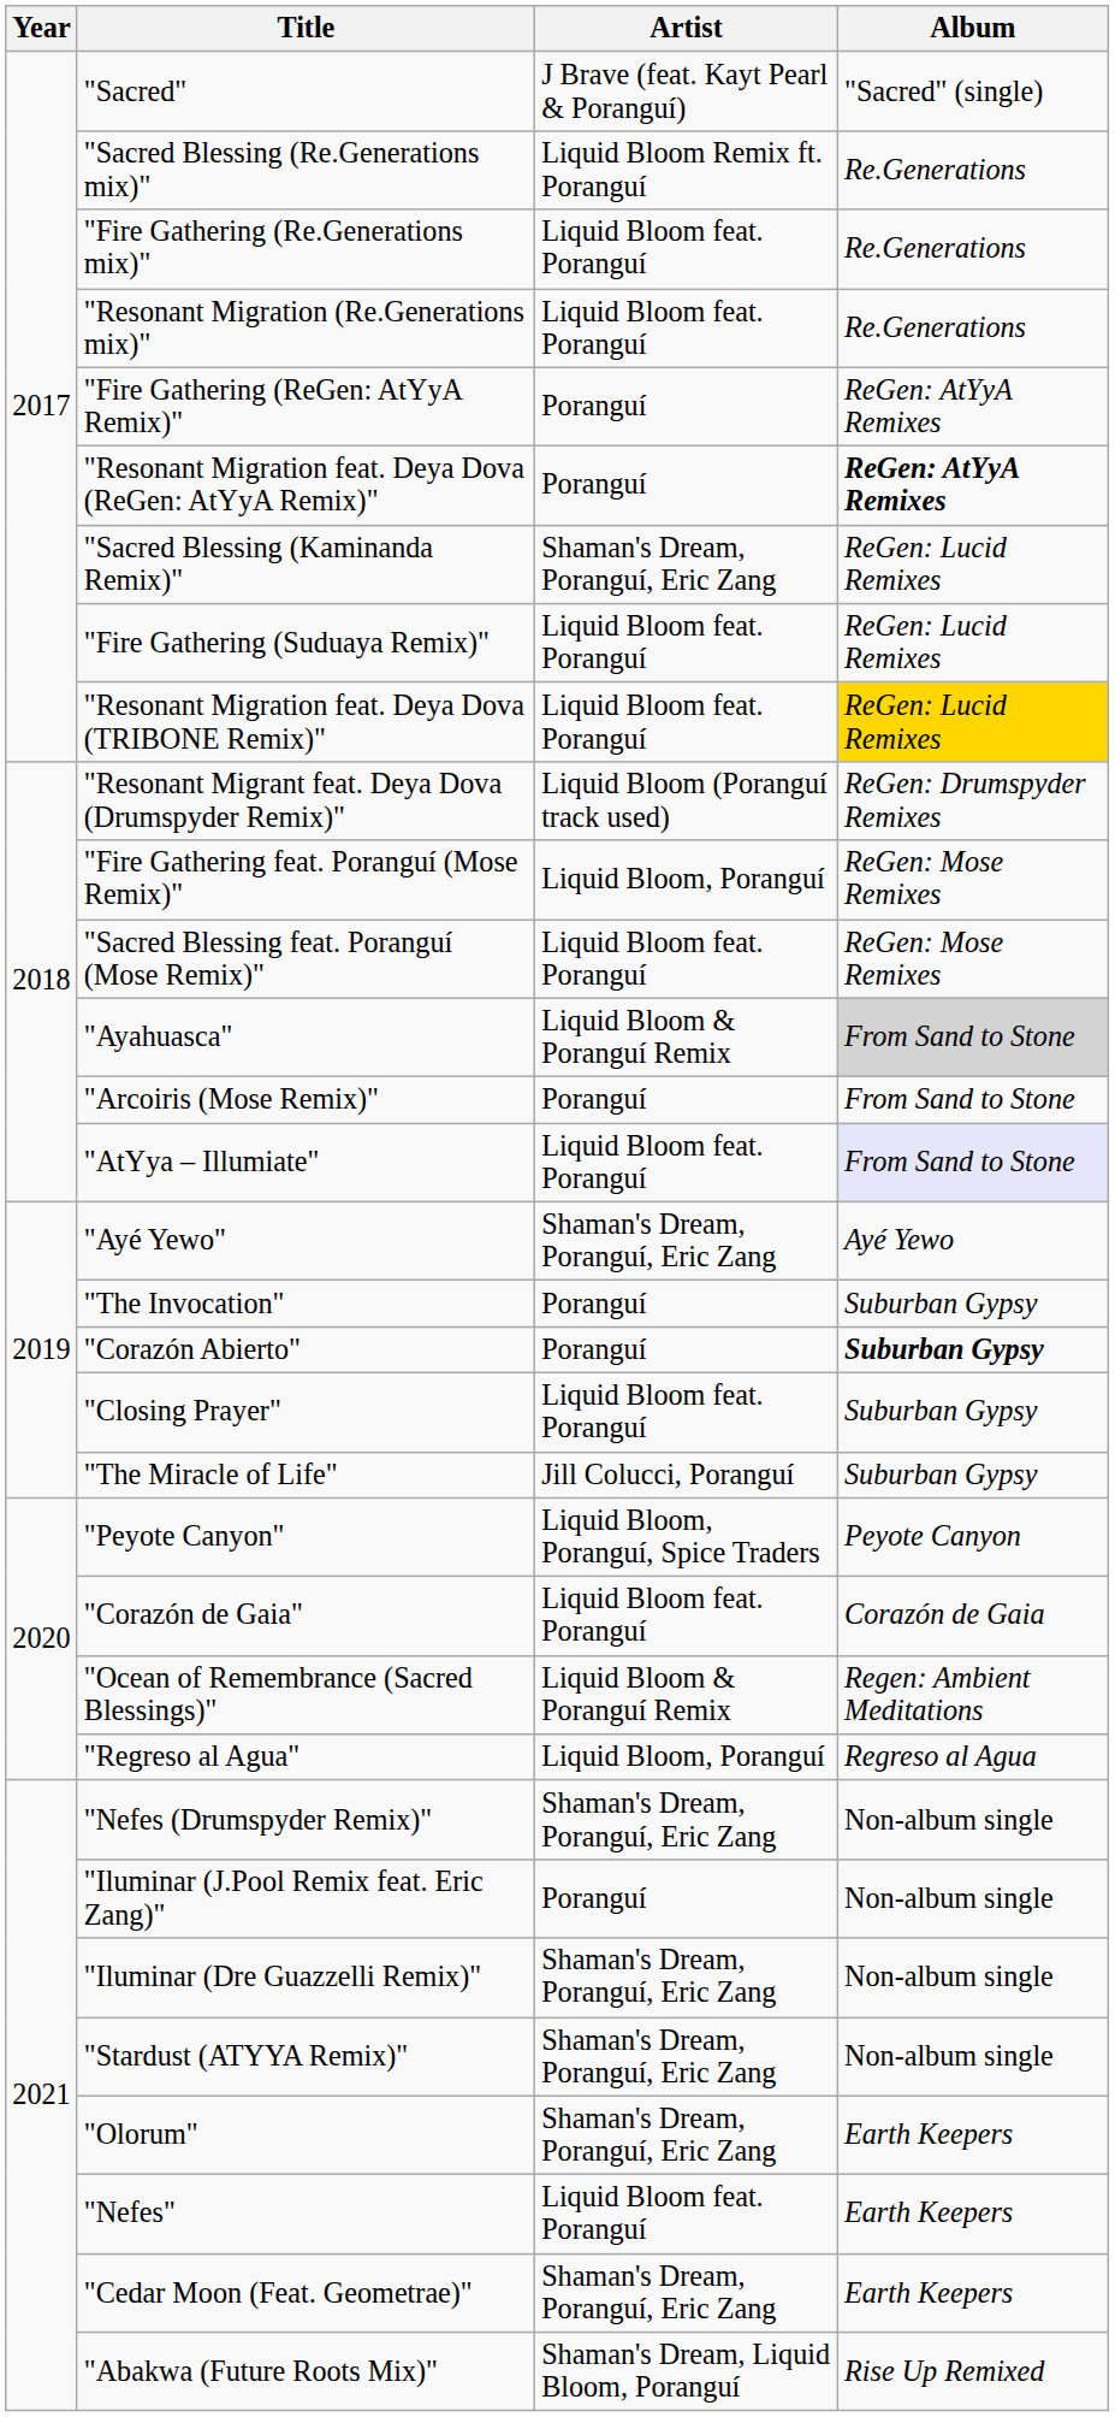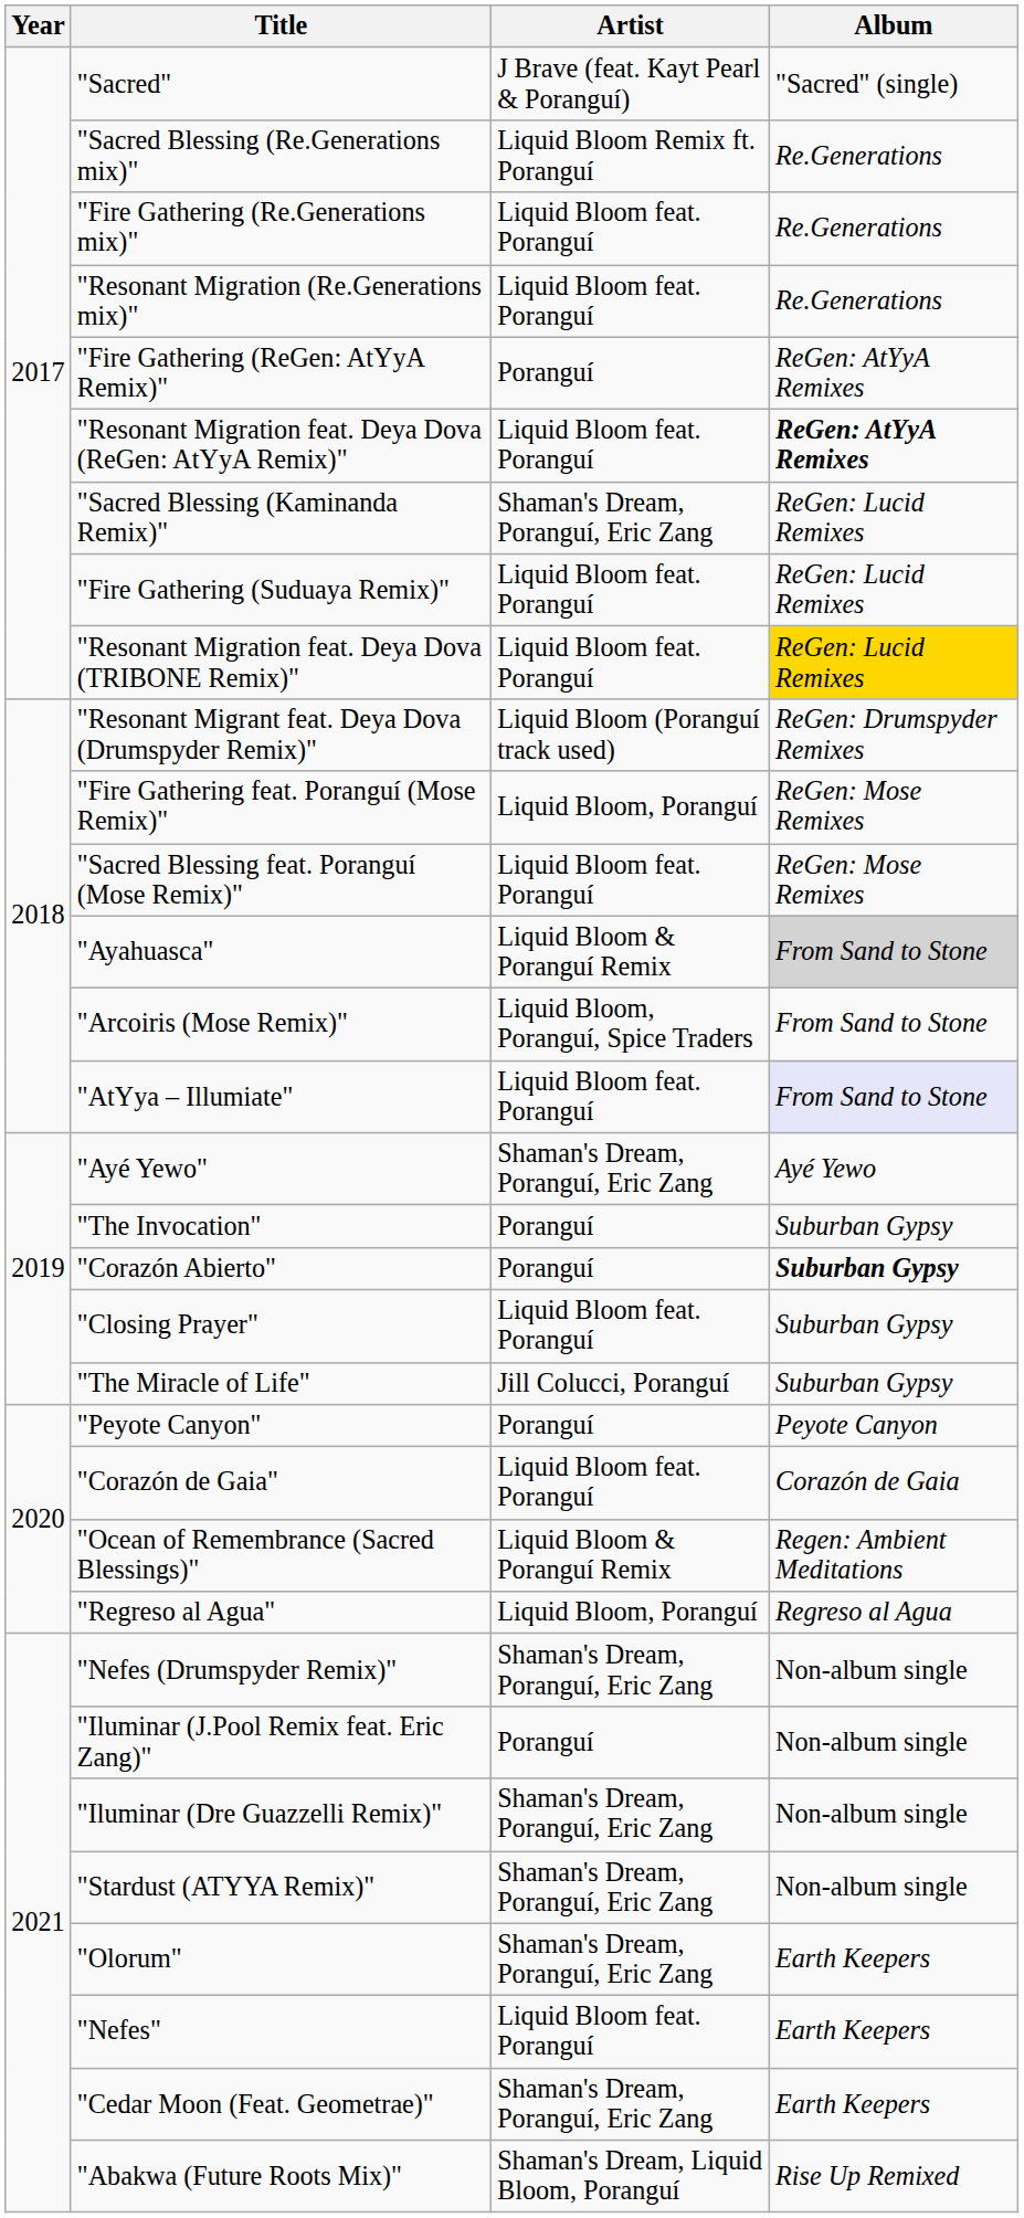"Resonant Migration feat. Deya Dova (ReGen: AtYyA Remix)" | Artist: Poranguí -> Liquid Bloom feat. Poranguí
"Arcoiris (Mose Remix)" | Artist: Poranguí -> Liquid Bloom, Poranguí, Spice Traders
"Peyote Canyon" | Artist: Liquid Bloom, Poranguí, Spice Traders -> Poranguí
